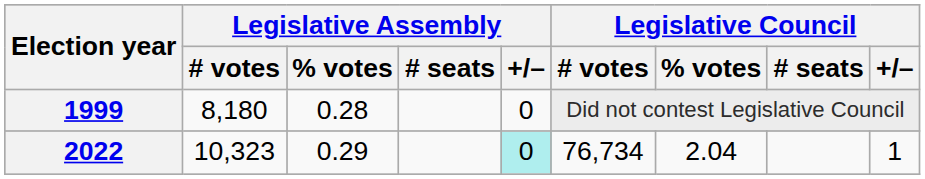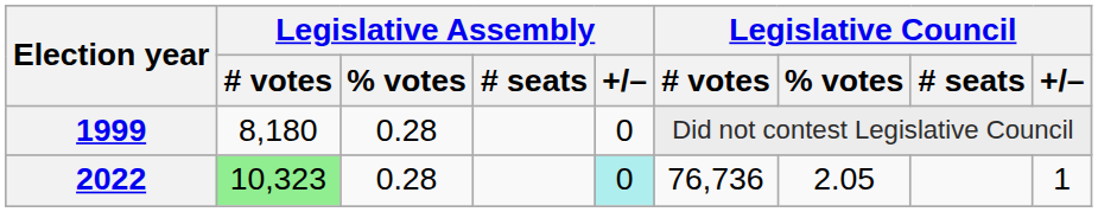2022 | Legislative Assembly / # votes: no background -> lightgreen background
2022 | Legislative Assembly / % votes: 0.29 -> 0.28
2022 | Legislative Council / # votes: 76,734 -> 76,736
2022 | Legislative Council / % votes: 2.04 -> 2.05
